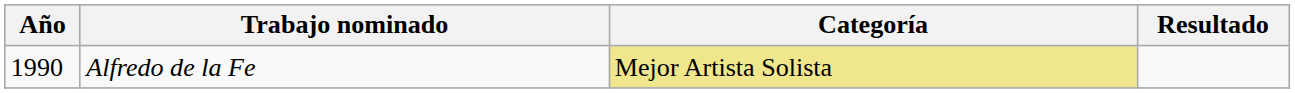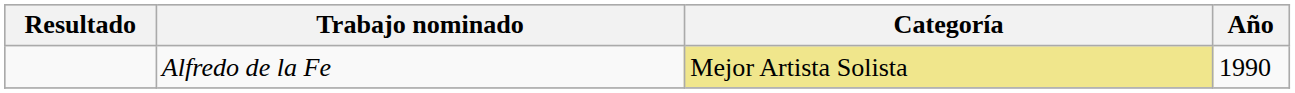columns swapped: Año <-> Resultado
